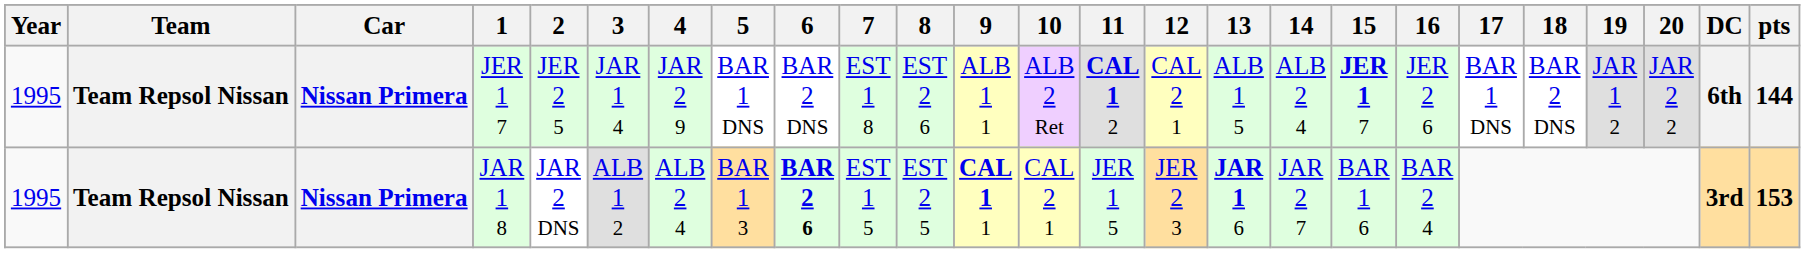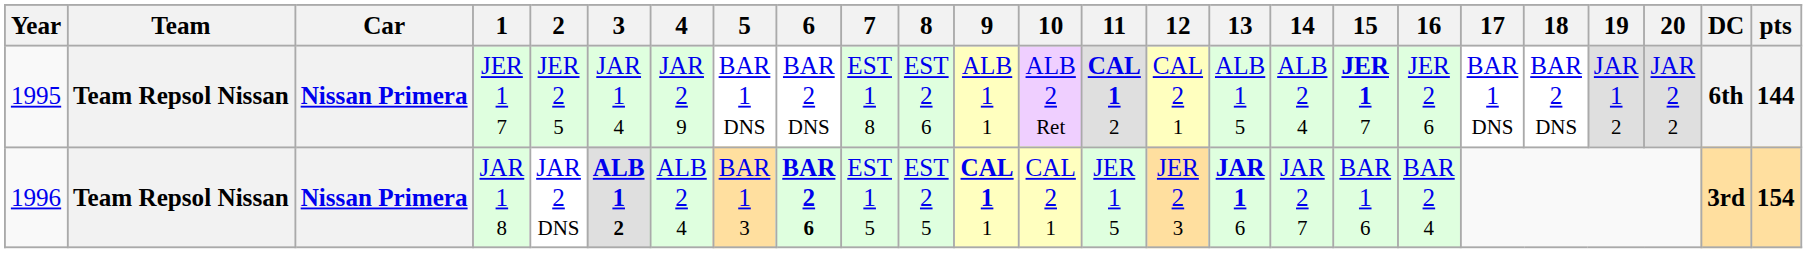JAR 1 8 | Year: 1995 -> 1996
JAR 1 8 | 3: normal -> bold
JAR 1 8 | pts: 153 -> 154
